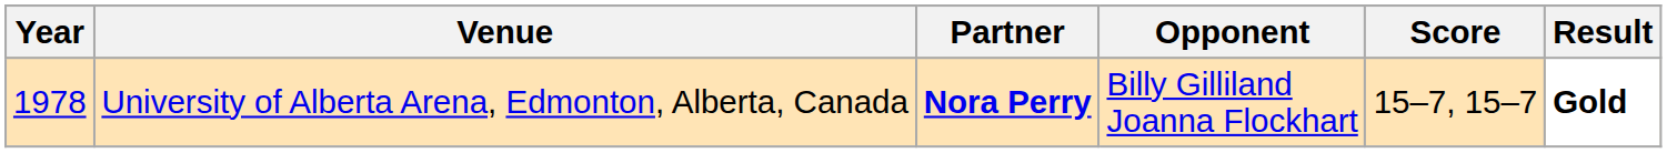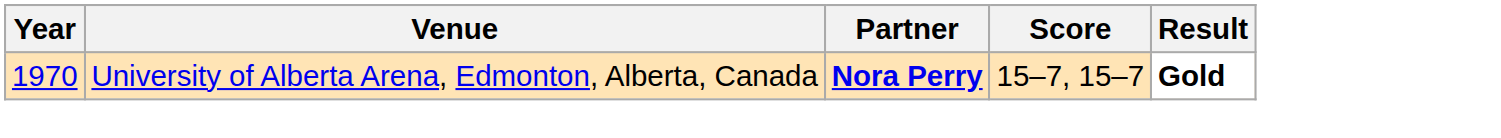- column: Opponent | Billy Gilliland Joanna Flockhart
University of Alberta Arena, Edmonton, Alberta, Canada | Year: 1978 -> 1970
